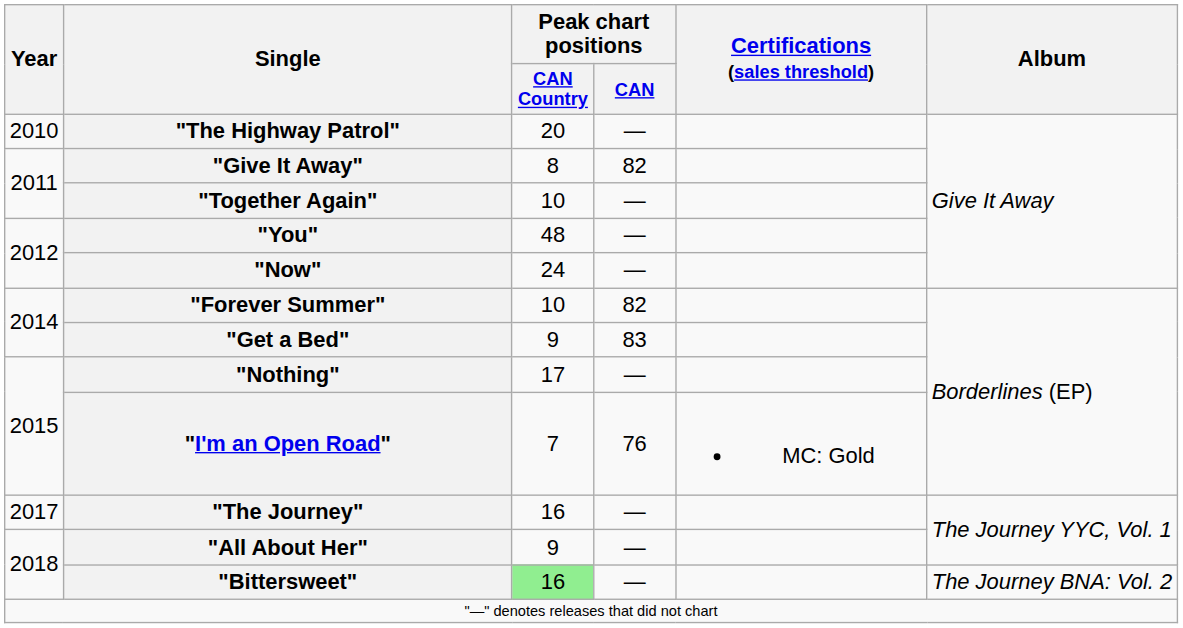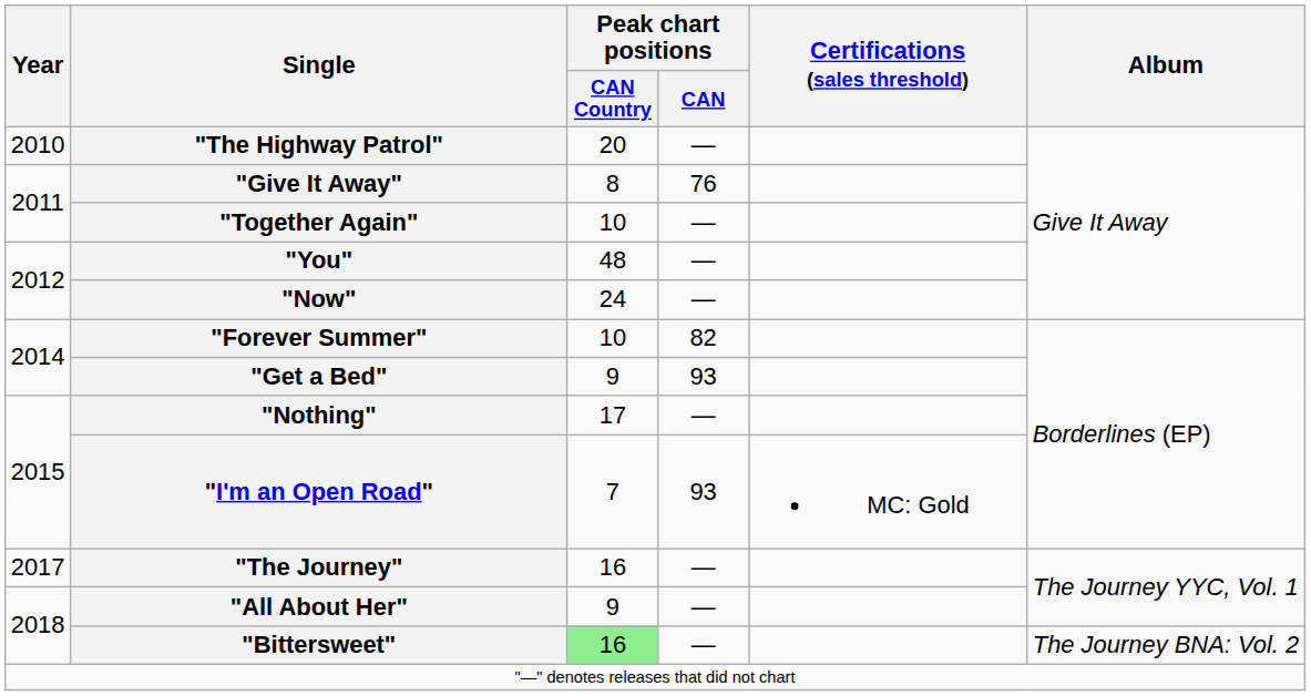"Give It Away" | Peak chart positions / CAN: 82 -> 76
"Get a Bed" | Peak chart positions / CAN: 83 -> 93
"I'm an Open Road" | Peak chart positions / CAN: 76 -> 93
